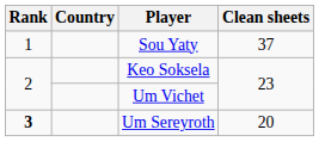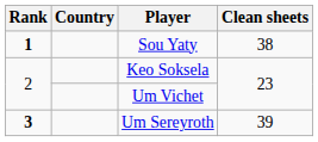Sou Yaty | Rank: normal -> bold
Sou Yaty | Clean sheets: 37 -> 38
Um Sereyroth | Clean sheets: 20 -> 39
